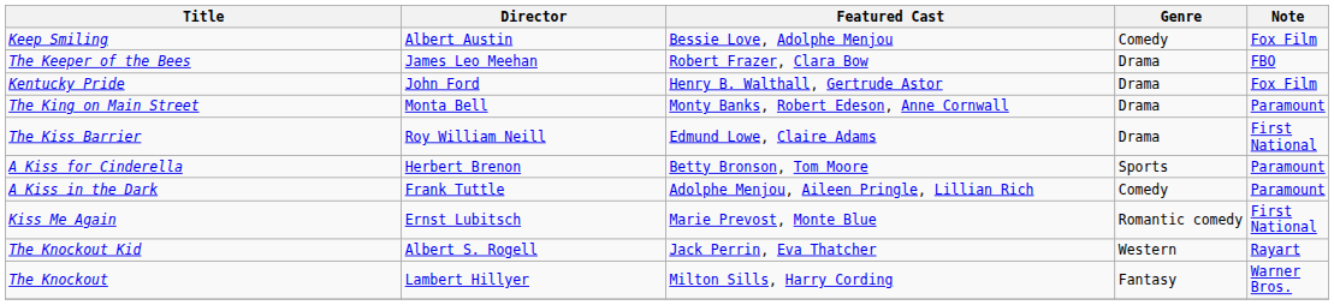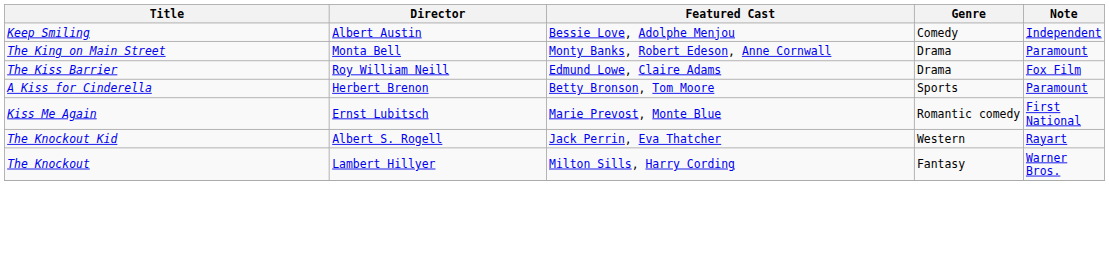Keep Smiling | Note: Fox Film -> Independent
- row: The Keeper of the Bees | James Leo Meehan | Robert Frazer, Clara Bow | Drama | FBO
- row: Kentucky Pride | John Ford | Henry B. Walthall, Gertrude Astor | Drama | Fox Film
The Kiss Barrier | Note: First National -> Fox Film
- row: A Kiss in the Dark | Frank Tuttle | Adolphe Menjou, Aileen Pringle, Lillian Rich | Comedy | Paramount
